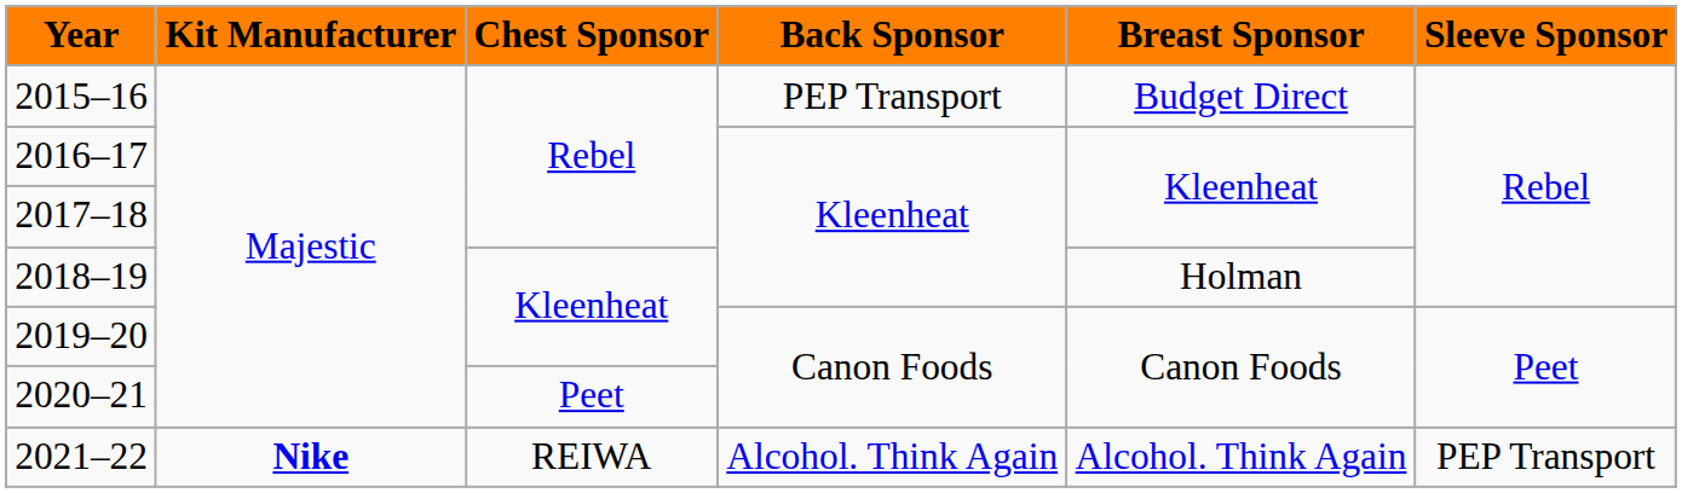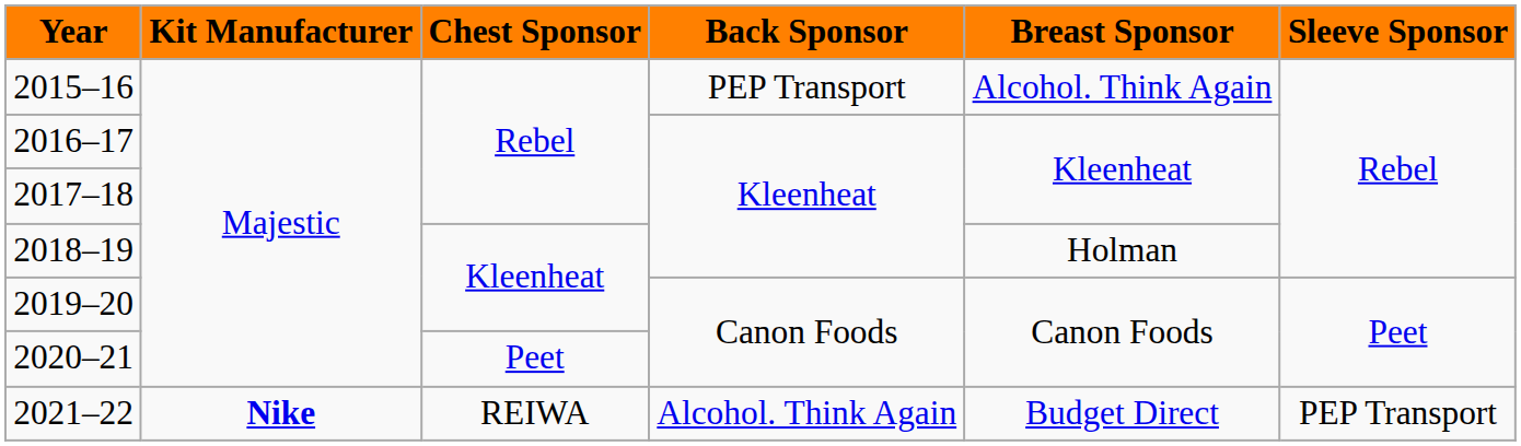2015–16 | Breast Sponsor: Budget Direct -> Alcohol. Think Again
2021–22 | Breast Sponsor: Alcohol. Think Again -> Budget Direct
